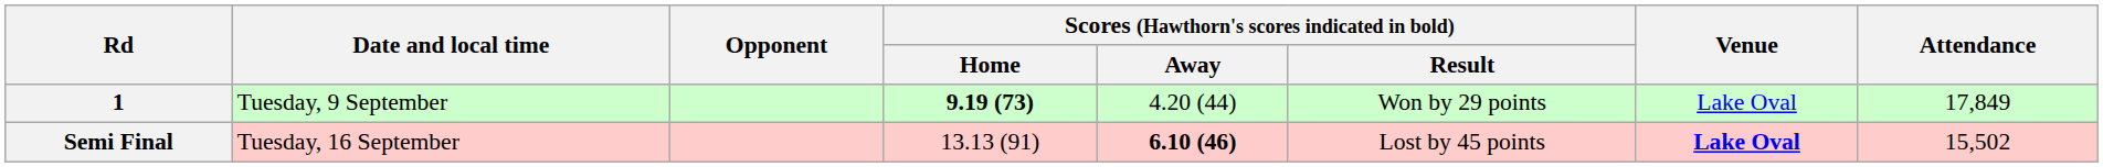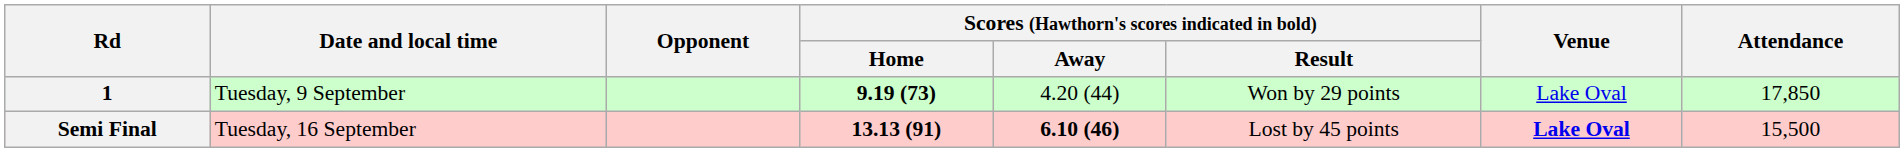1 | Attendance: 17,849 -> 17,850
Semi Final | Scores (Hawthorn's scores indicated in bold) / Home: normal -> bold
Semi Final | Attendance: 15,502 -> 15,500
